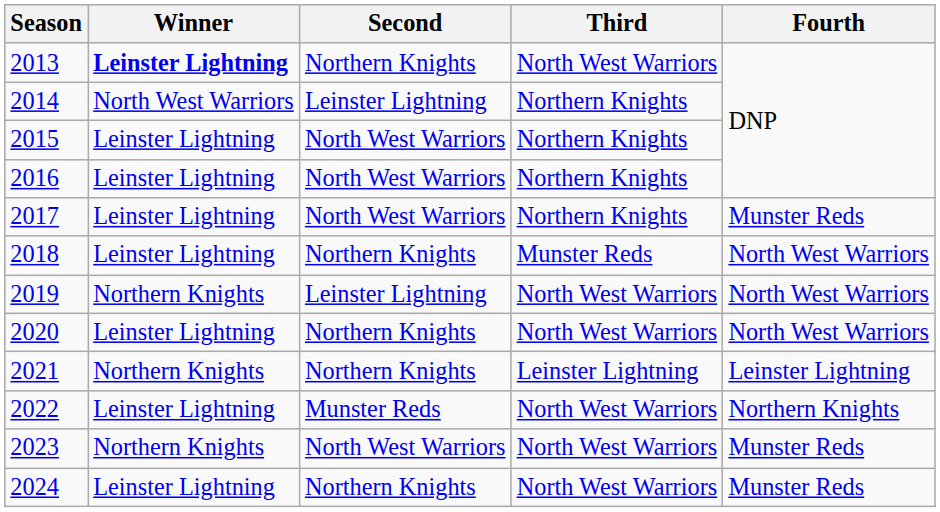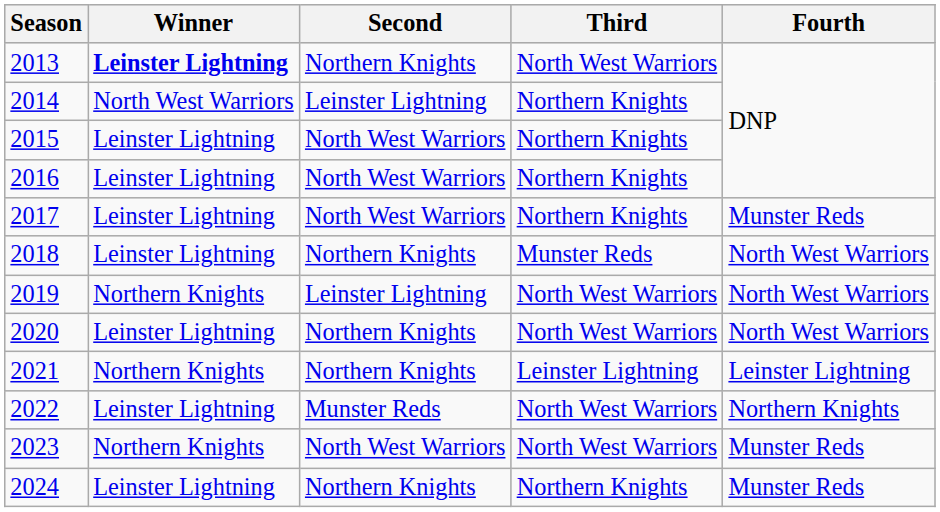2024 | Third: North West Warriors -> Northern Knights
